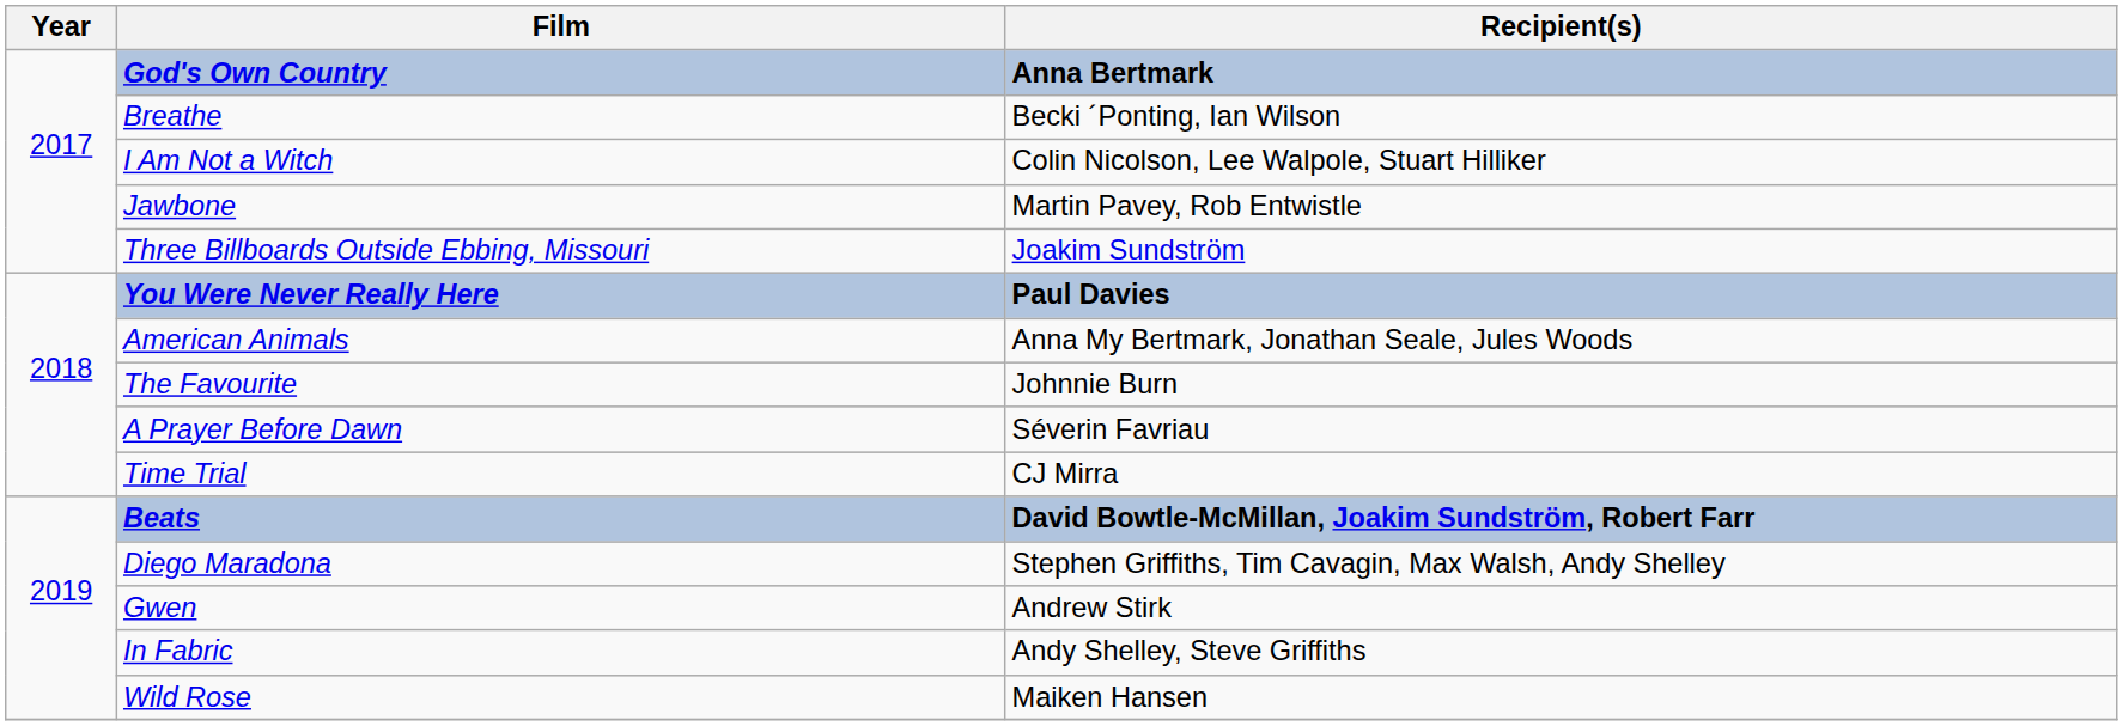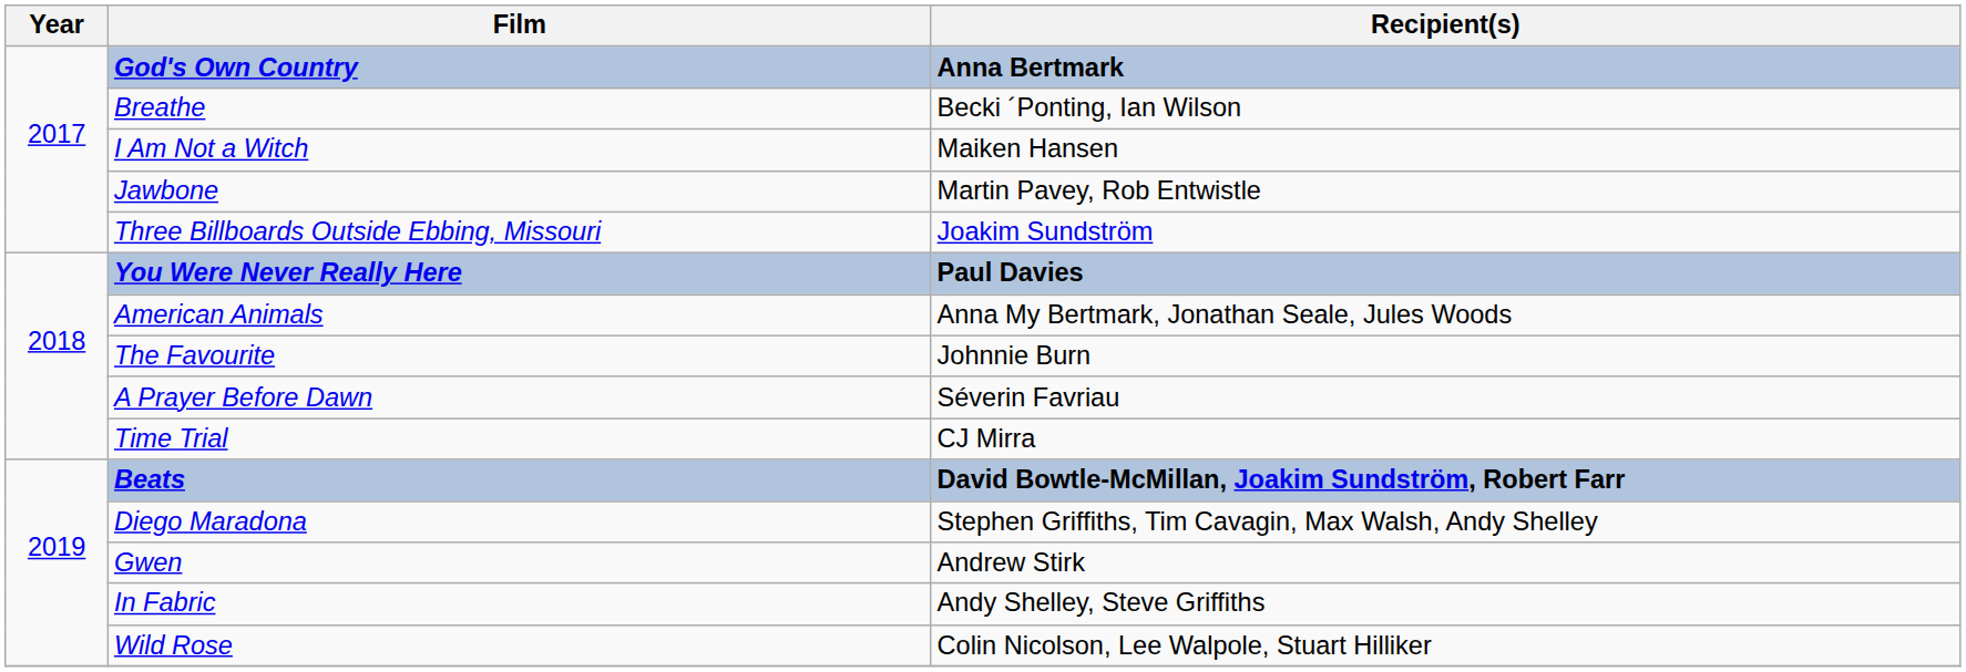I Am Not a Witch | Recipient(s): Colin Nicolson, Lee Walpole, Stuart Hilliker -> Maiken Hansen
Wild Rose | Recipient(s): Maiken Hansen -> Colin Nicolson, Lee Walpole, Stuart Hilliker
